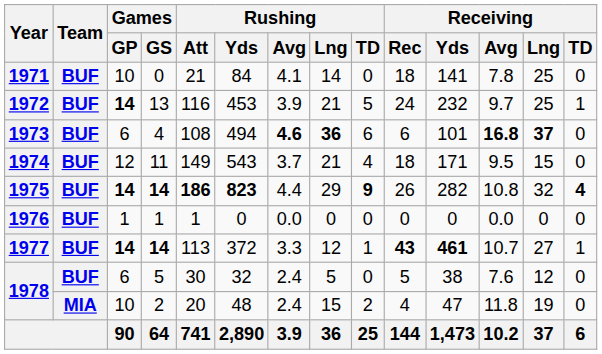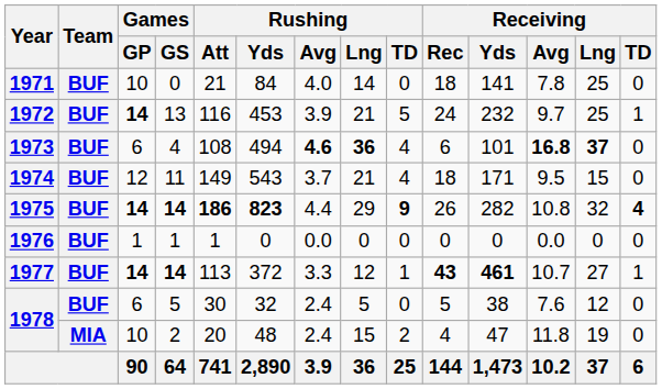1971 | Rushing / Avg: 4.1 -> 4.0
1973 | Rushing / TD: 6 -> 4
